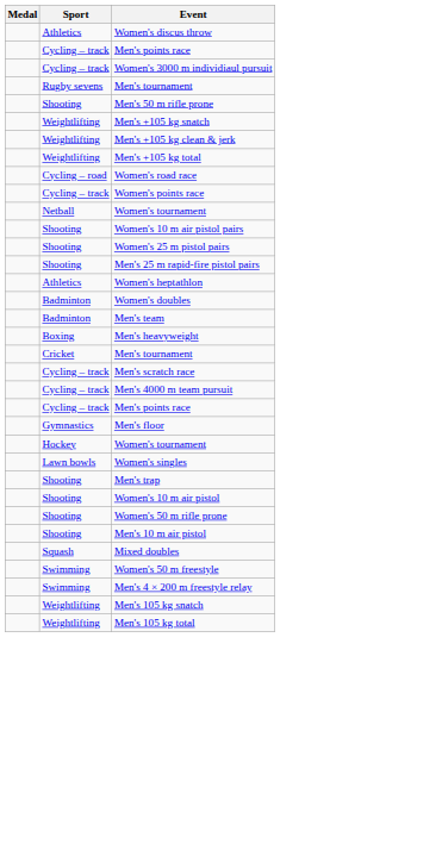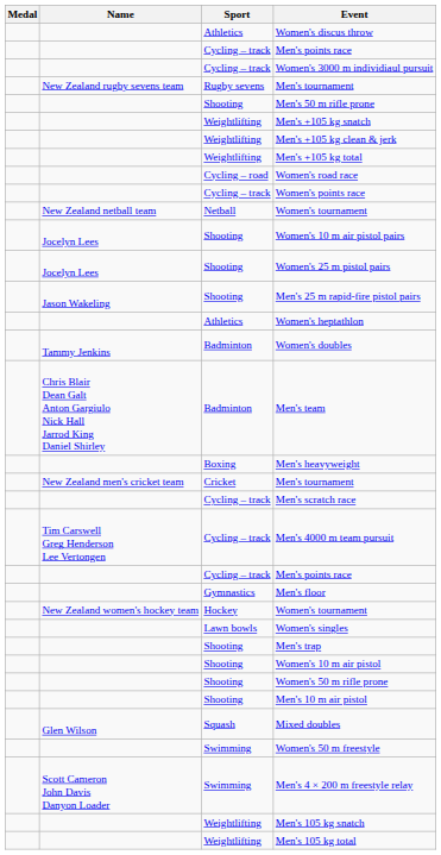+ column: Name | New Zealand rugby sevens team | New Zealand netball team | Jocelyn Lees | Jocelyn Lees | Jason Wakeling | Tammy Jenkins | Chris Blair Dean Galt Anton Gargiulo Nick Hall Jarrod King Daniel Shirley | New Zealand men's cricket team | Tim Carswell Greg Henderson Lee Vertongen | New Zealand women's hockey team | Glen Wilson | Scott Cameron John Davis Danyon Loader
